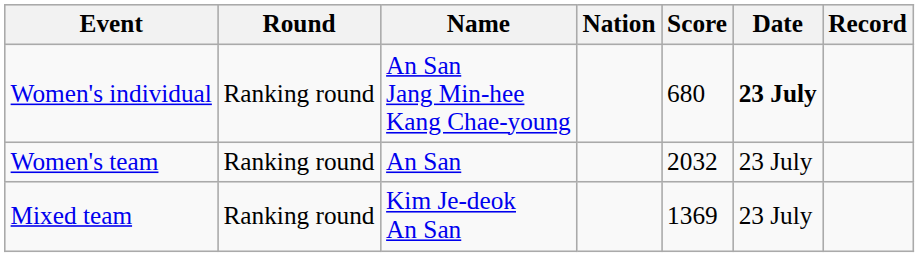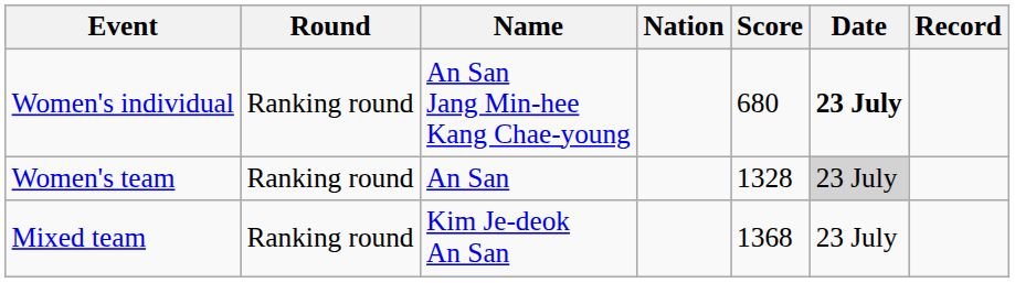Women's team | Score: 2032 -> 1328
Women's team | Date: no background -> lightgrey background
Mixed team | Score: 1369 -> 1368
